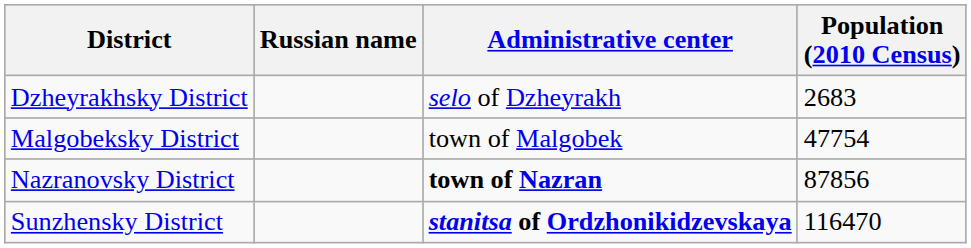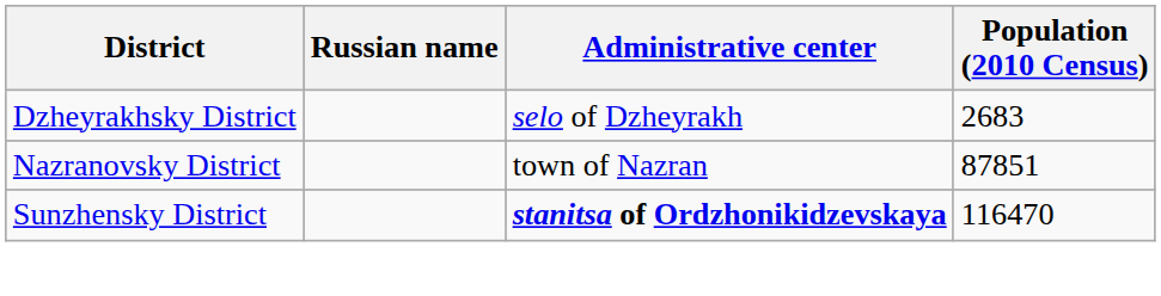- row: Malgobeksky District | town of Malgobek | 47754
Nazranovsky District | Administrative center: bold -> normal
Nazranovsky District | Population (2010 Census): 87856 -> 87851
